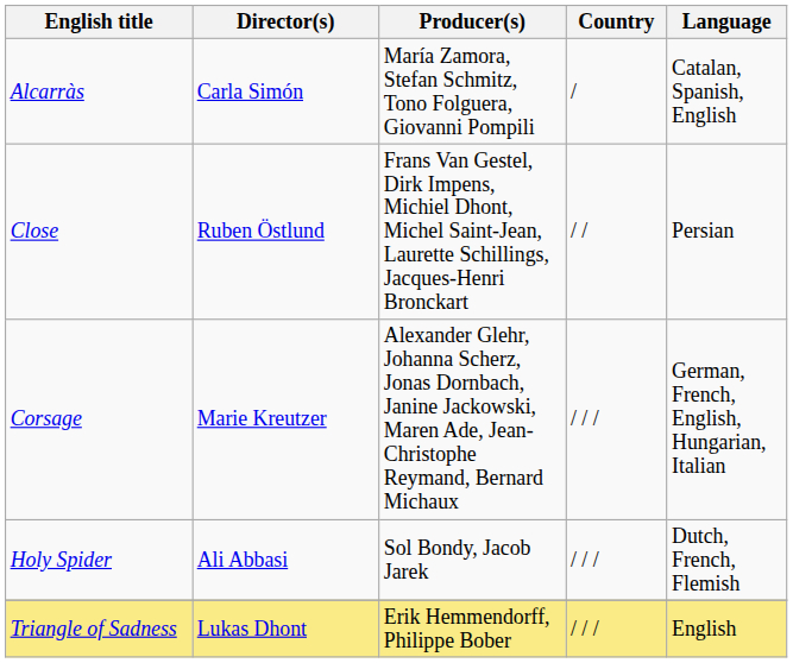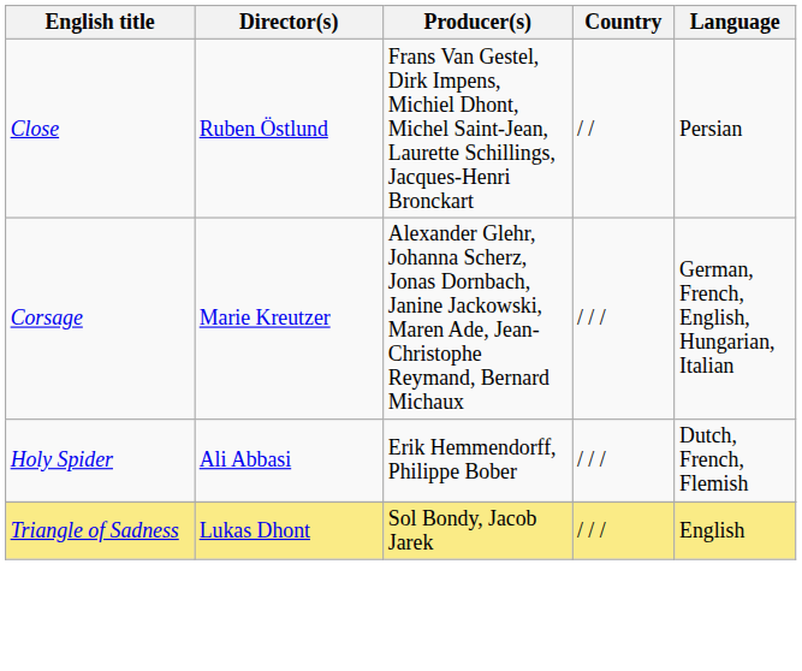- row: Alcarràs | Carla Simón | María Zamora, Stefan Schmitz, Tono Folguera, Giovanni Pompili | / | Catalan, Spanish, English
Holy Spider | Producer(s): Sol Bondy, Jacob Jarek -> Erik Hemmendorff, Philippe Bober
Triangle of Sadness | Producer(s): Erik Hemmendorff, Philippe Bober -> Sol Bondy, Jacob Jarek
